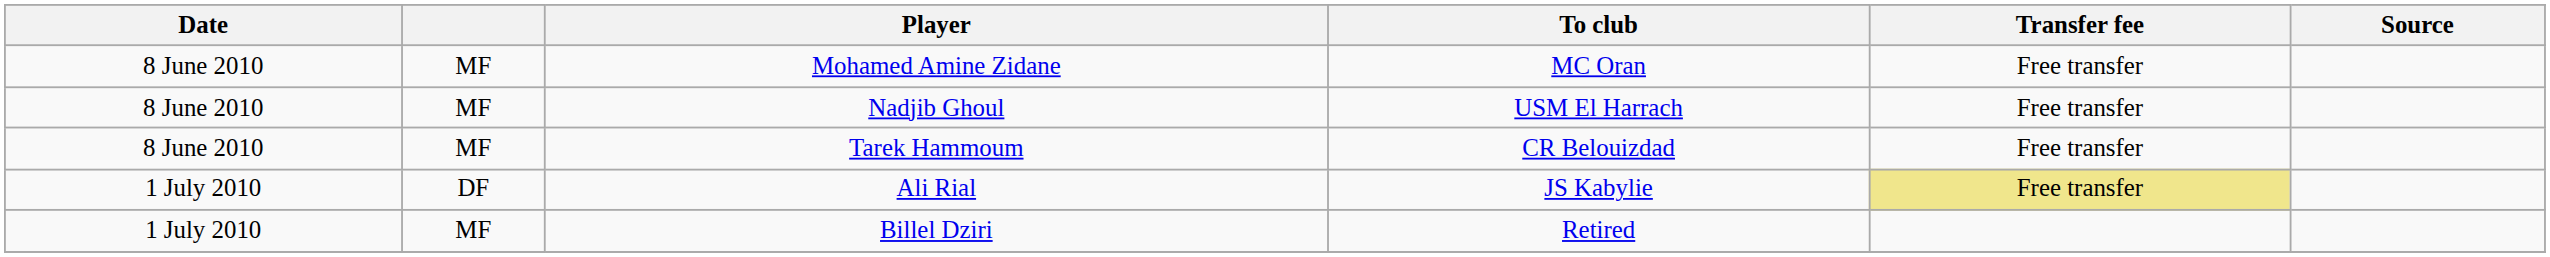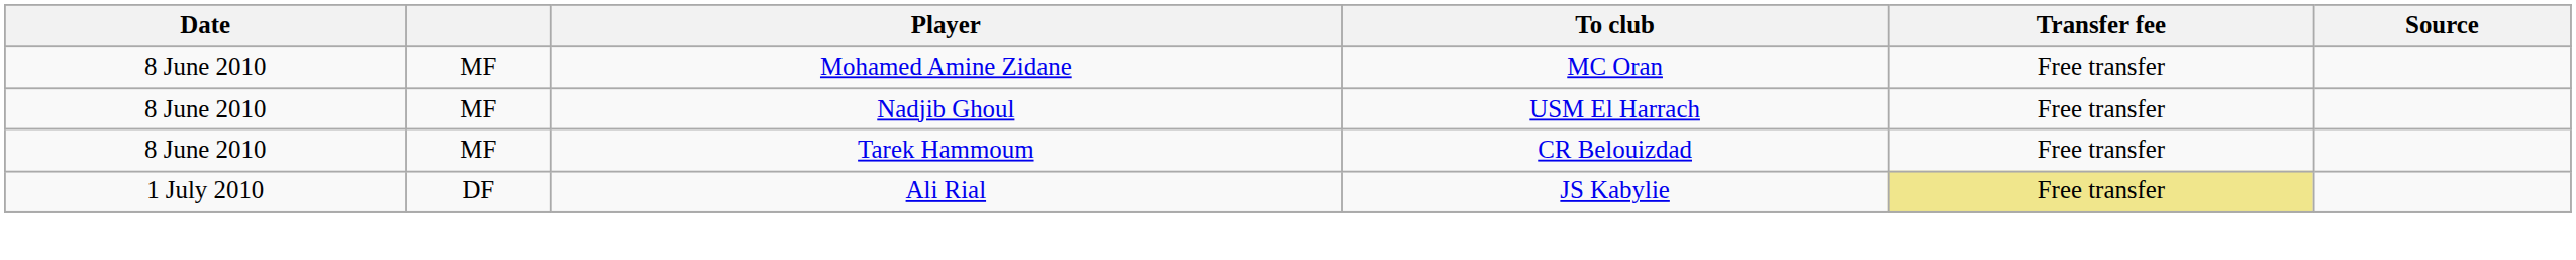- row: 1 July 2010 | MF | Billel Dziri | Retired
